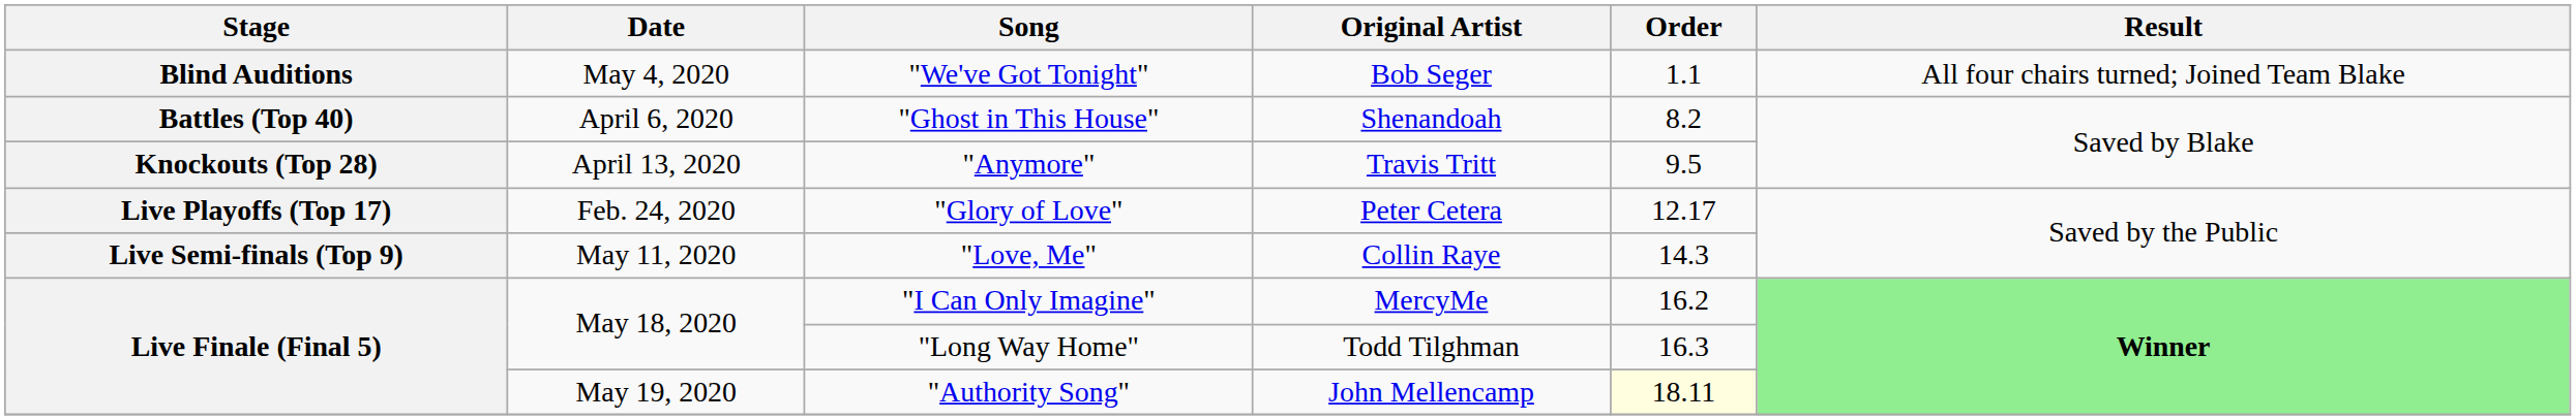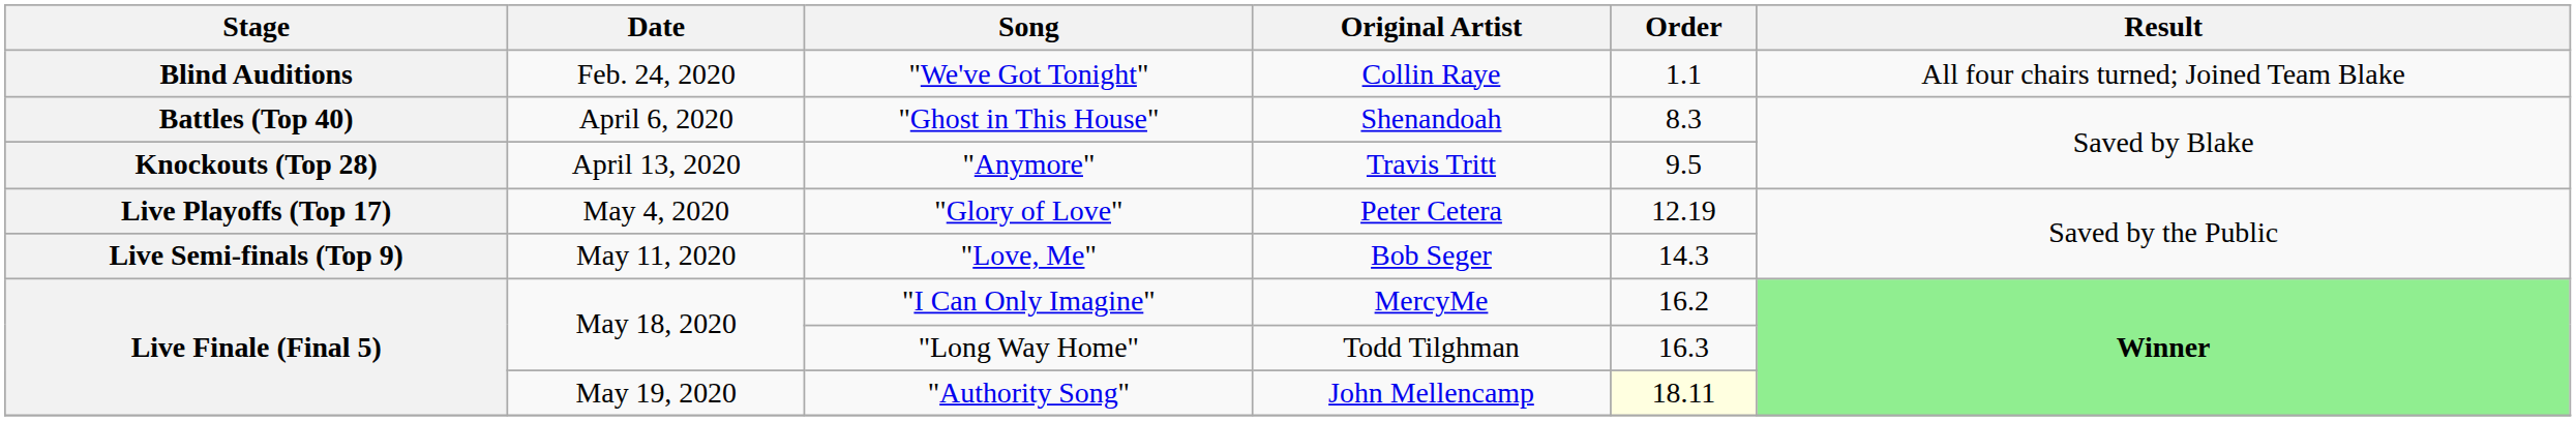"We've Got Tonight" | Date: May 4, 2020 -> Feb. 24, 2020
"We've Got Tonight" | Original Artist: Bob Seger -> Collin Raye
"Ghost in This House" | Order: 8.2 -> 8.3
"Glory of Love" | Date: Feb. 24, 2020 -> May 4, 2020
"Glory of Love" | Order: 12.17 -> 12.19
"Love, Me" | Original Artist: Collin Raye -> Bob Seger
